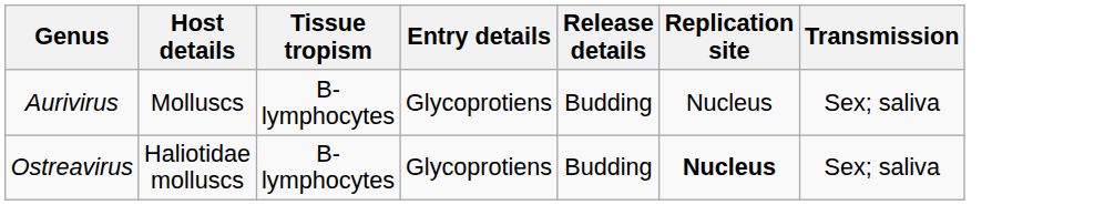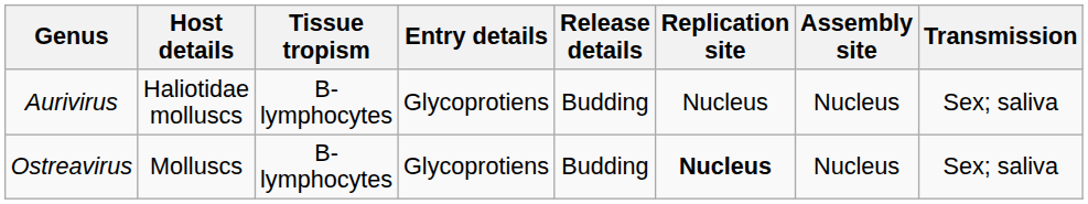+ column: Assembly site | Nucleus | Nucleus
Aurivirus | Host details: Molluscs -> Haliotidae molluscs
Ostreavirus | Host details: Haliotidae molluscs -> Molluscs
